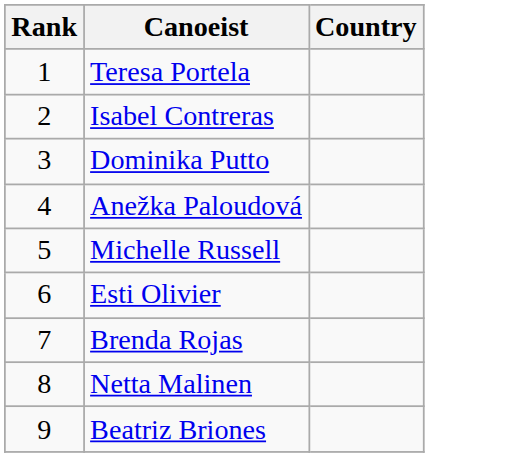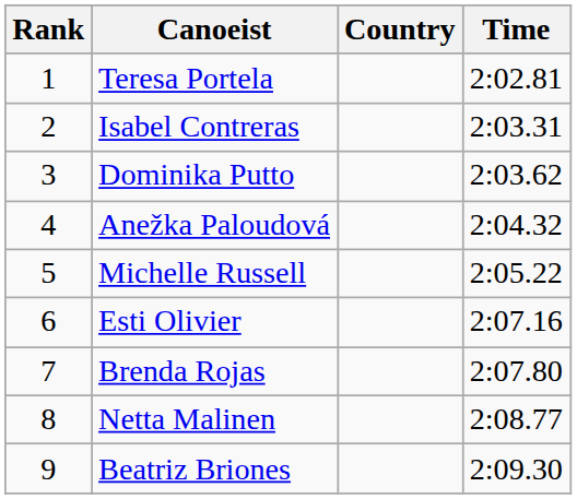+ column: Time | 2:02.81 | 2:03.31 | 2:03.62 | 2:04.32 | 2:05.22 | 2:07.16 | 2:07.80 | 2:08.77 | 2:09.30
